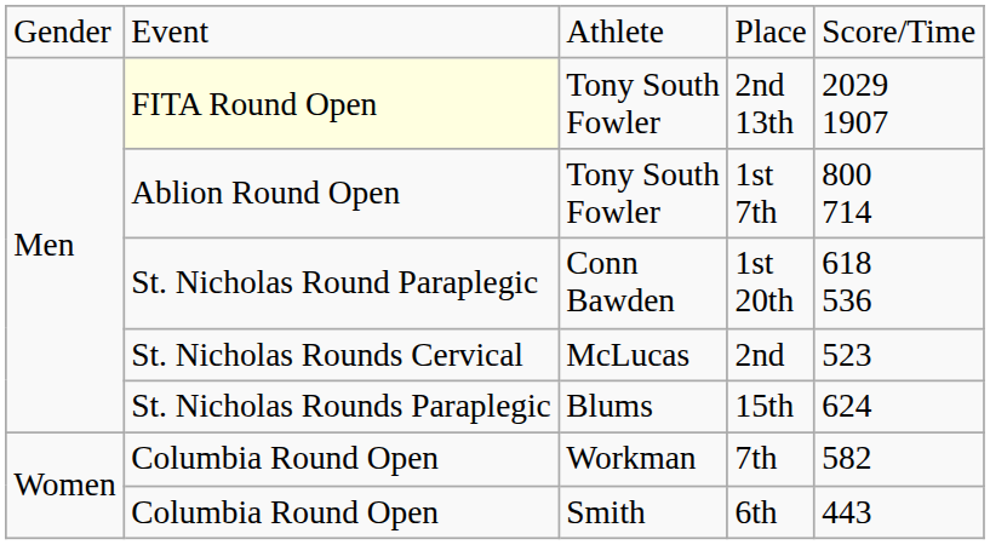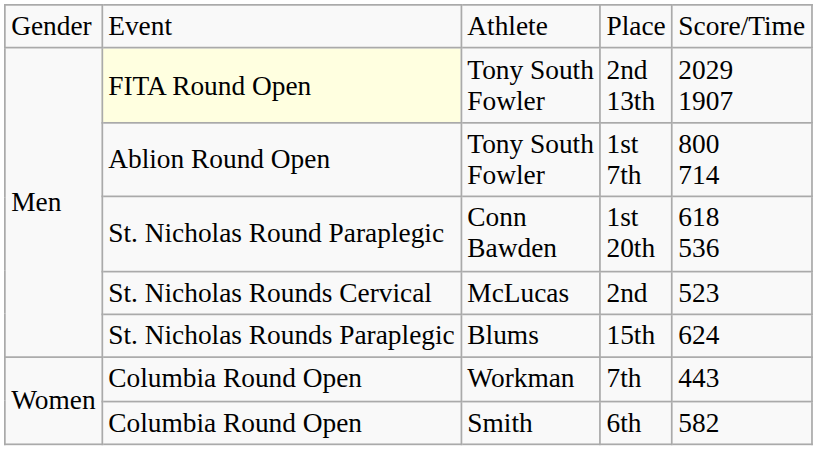7th | column 5: 582 -> 443
6th | column 5: 443 -> 582
